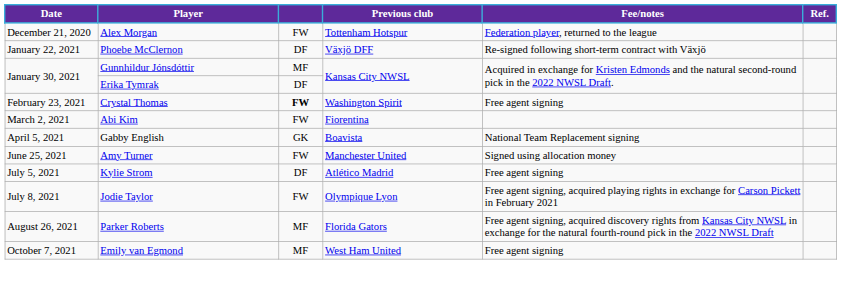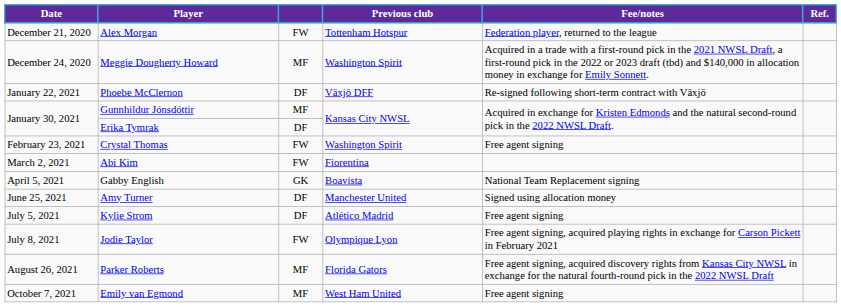+ row: December 24, 2020 | Meggie Dougherty Howard | MF | Washington Spirit | Acquired in a trade with a first-round pick in the 2021 NWSL Draft, a first-round pick in the 2022 or 2023 draft (tbd) and $140,000 in allocation money in exchange for Emily Sonnett.
Crystal Thomas | column 3: bold -> normal
Amy Turner | column 3: FW -> DF
